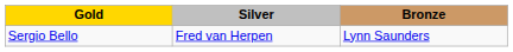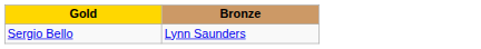- column: Silver | Fred van Herpen
